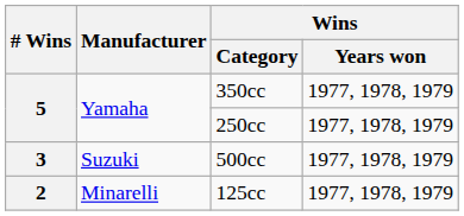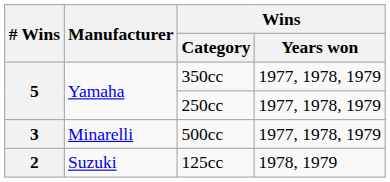500cc | Manufacturer: Suzuki -> Minarelli
125cc | Manufacturer: Minarelli -> Suzuki
125cc | Wins / Years won: 1977, 1978, 1979 -> 1978, 1979
